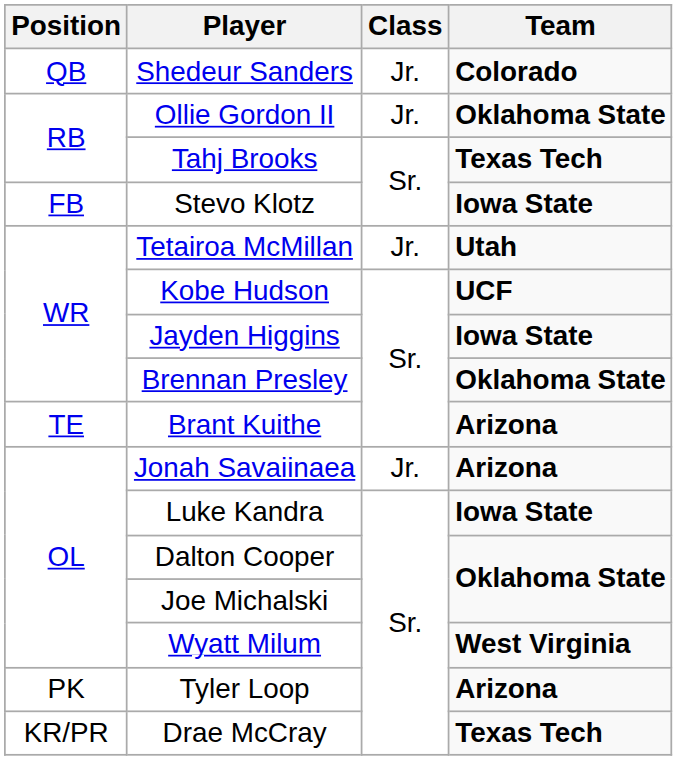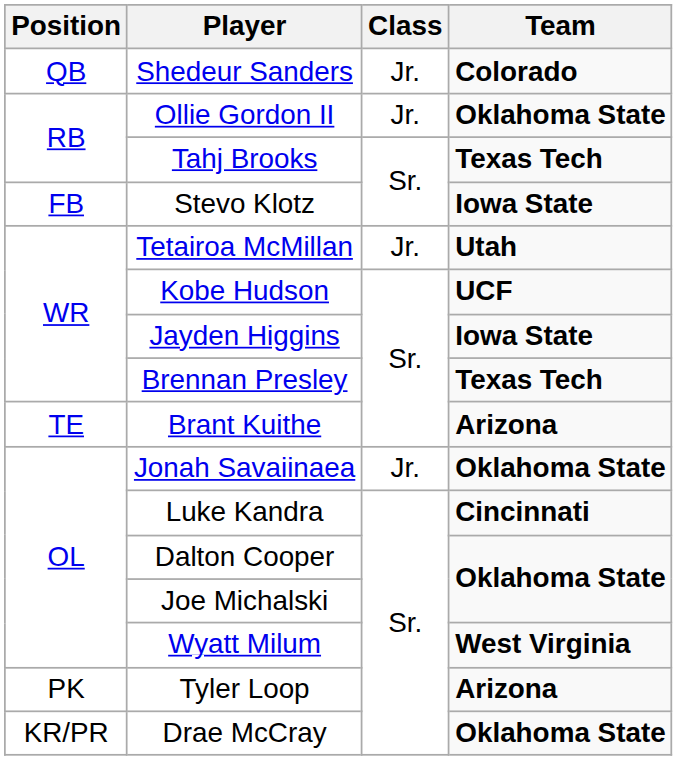Brennan Presley | Team: Oklahoma State -> Texas Tech
Jonah Savaiinaea | Team: Arizona -> Oklahoma State
Luke Kandra | Team: Iowa State -> Cincinnati
Drae McCray | Team: Texas Tech -> Oklahoma State
